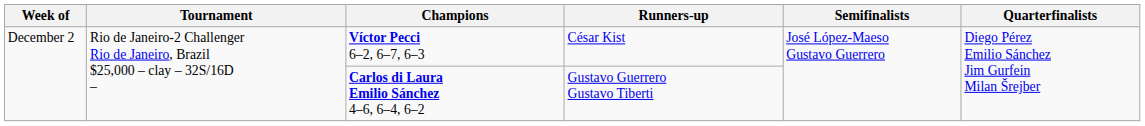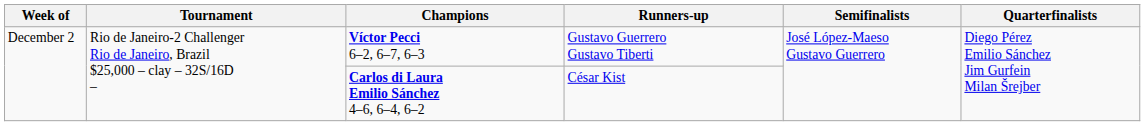Víctor Pecci 6–2, 6–7, 6–3 | Runners-up: César Kist -> Gustavo Guerrero Gustavo Tiberti
Carlos di Laura Emilio Sánchez 4–6, 6–4, 6–2 | Runners-up: Gustavo Guerrero Gustavo Tiberti -> César Kist
